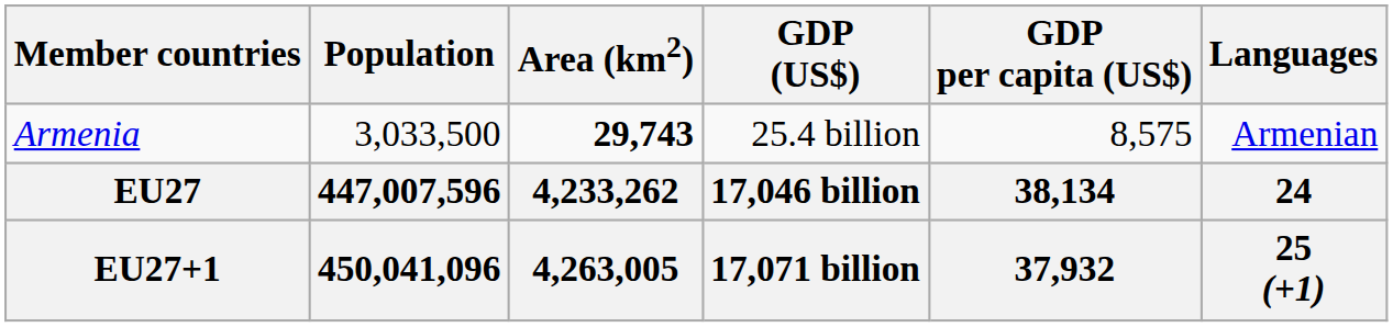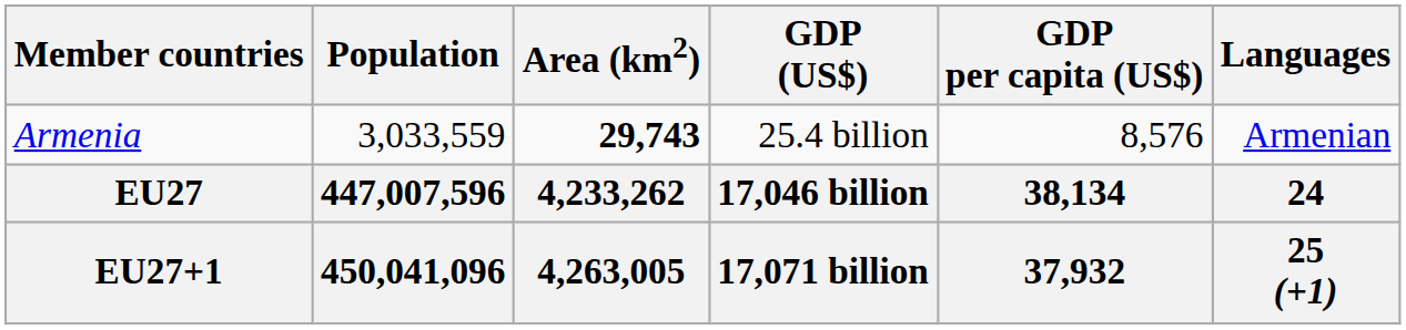Armenia | Population: 3,033,500 -> 3,033,559
Armenia | GDP per capita (US$): 8,575 -> 8,576
